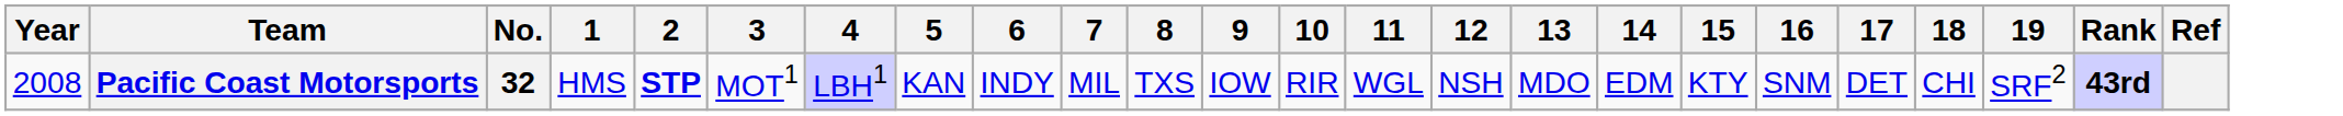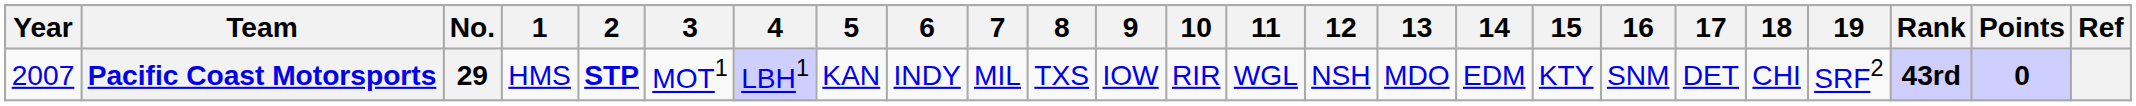+ column: Points | 0
Pacific Coast Motorsports | Year: 2008 -> 2007
Pacific Coast Motorsports | No.: 32 -> 29
